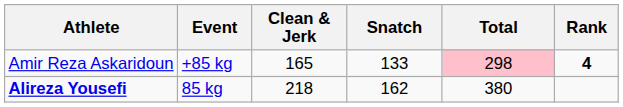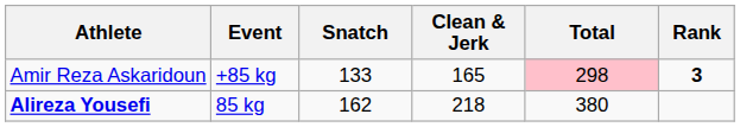columns swapped: Snatch <-> Clean & Jerk
Amir Reza Askaridoun | Rank: 4 -> 3
